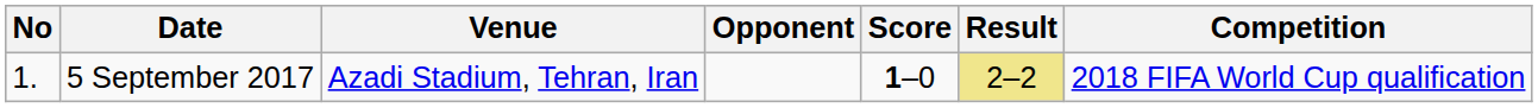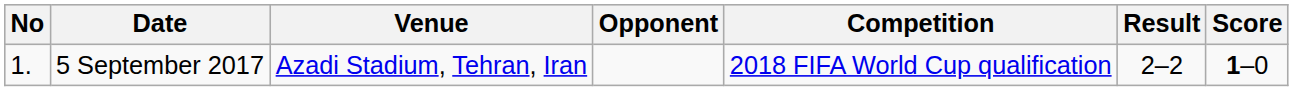columns swapped: Score <-> Competition
5 September 2017 | Result: khaki background -> no background
